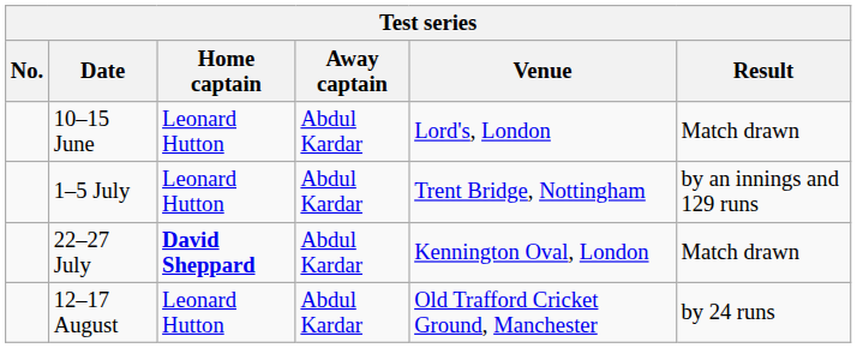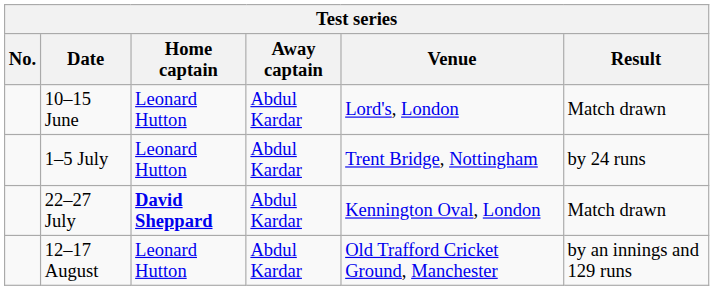1–5 July | Result: by an innings and 129 runs -> by 24 runs
12–17 August | Result: by 24 runs -> by an innings and 129 runs
